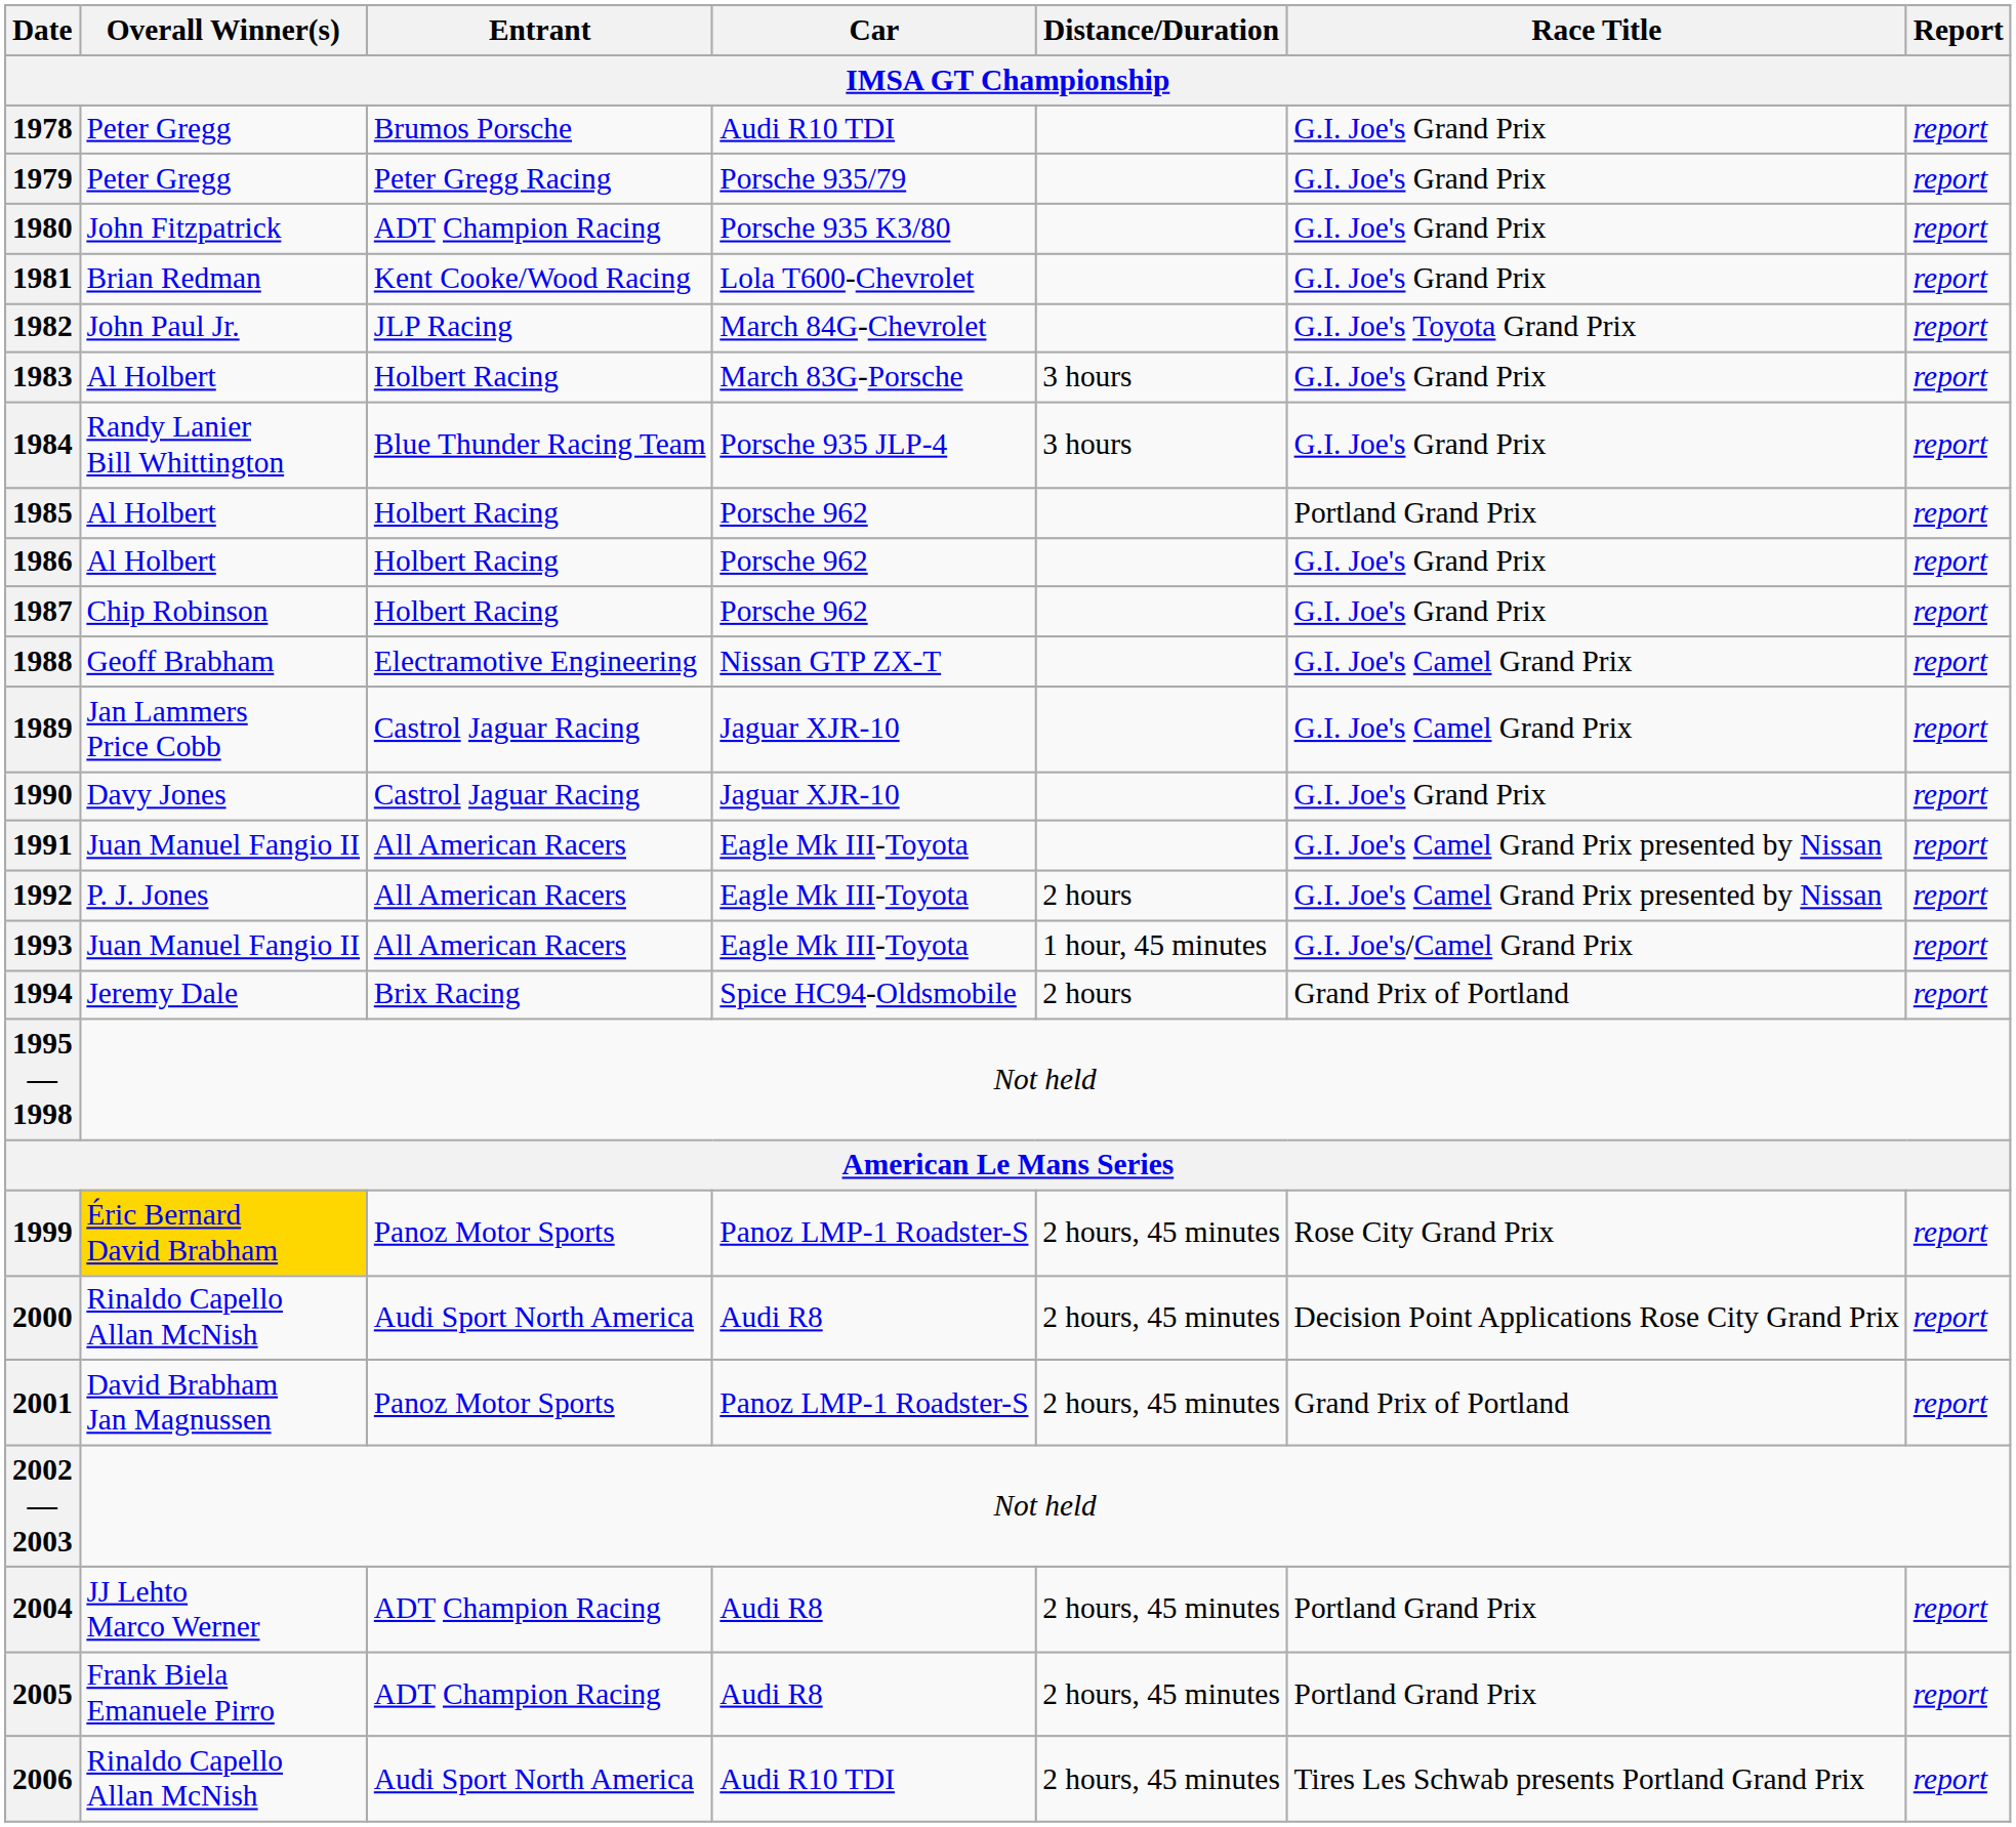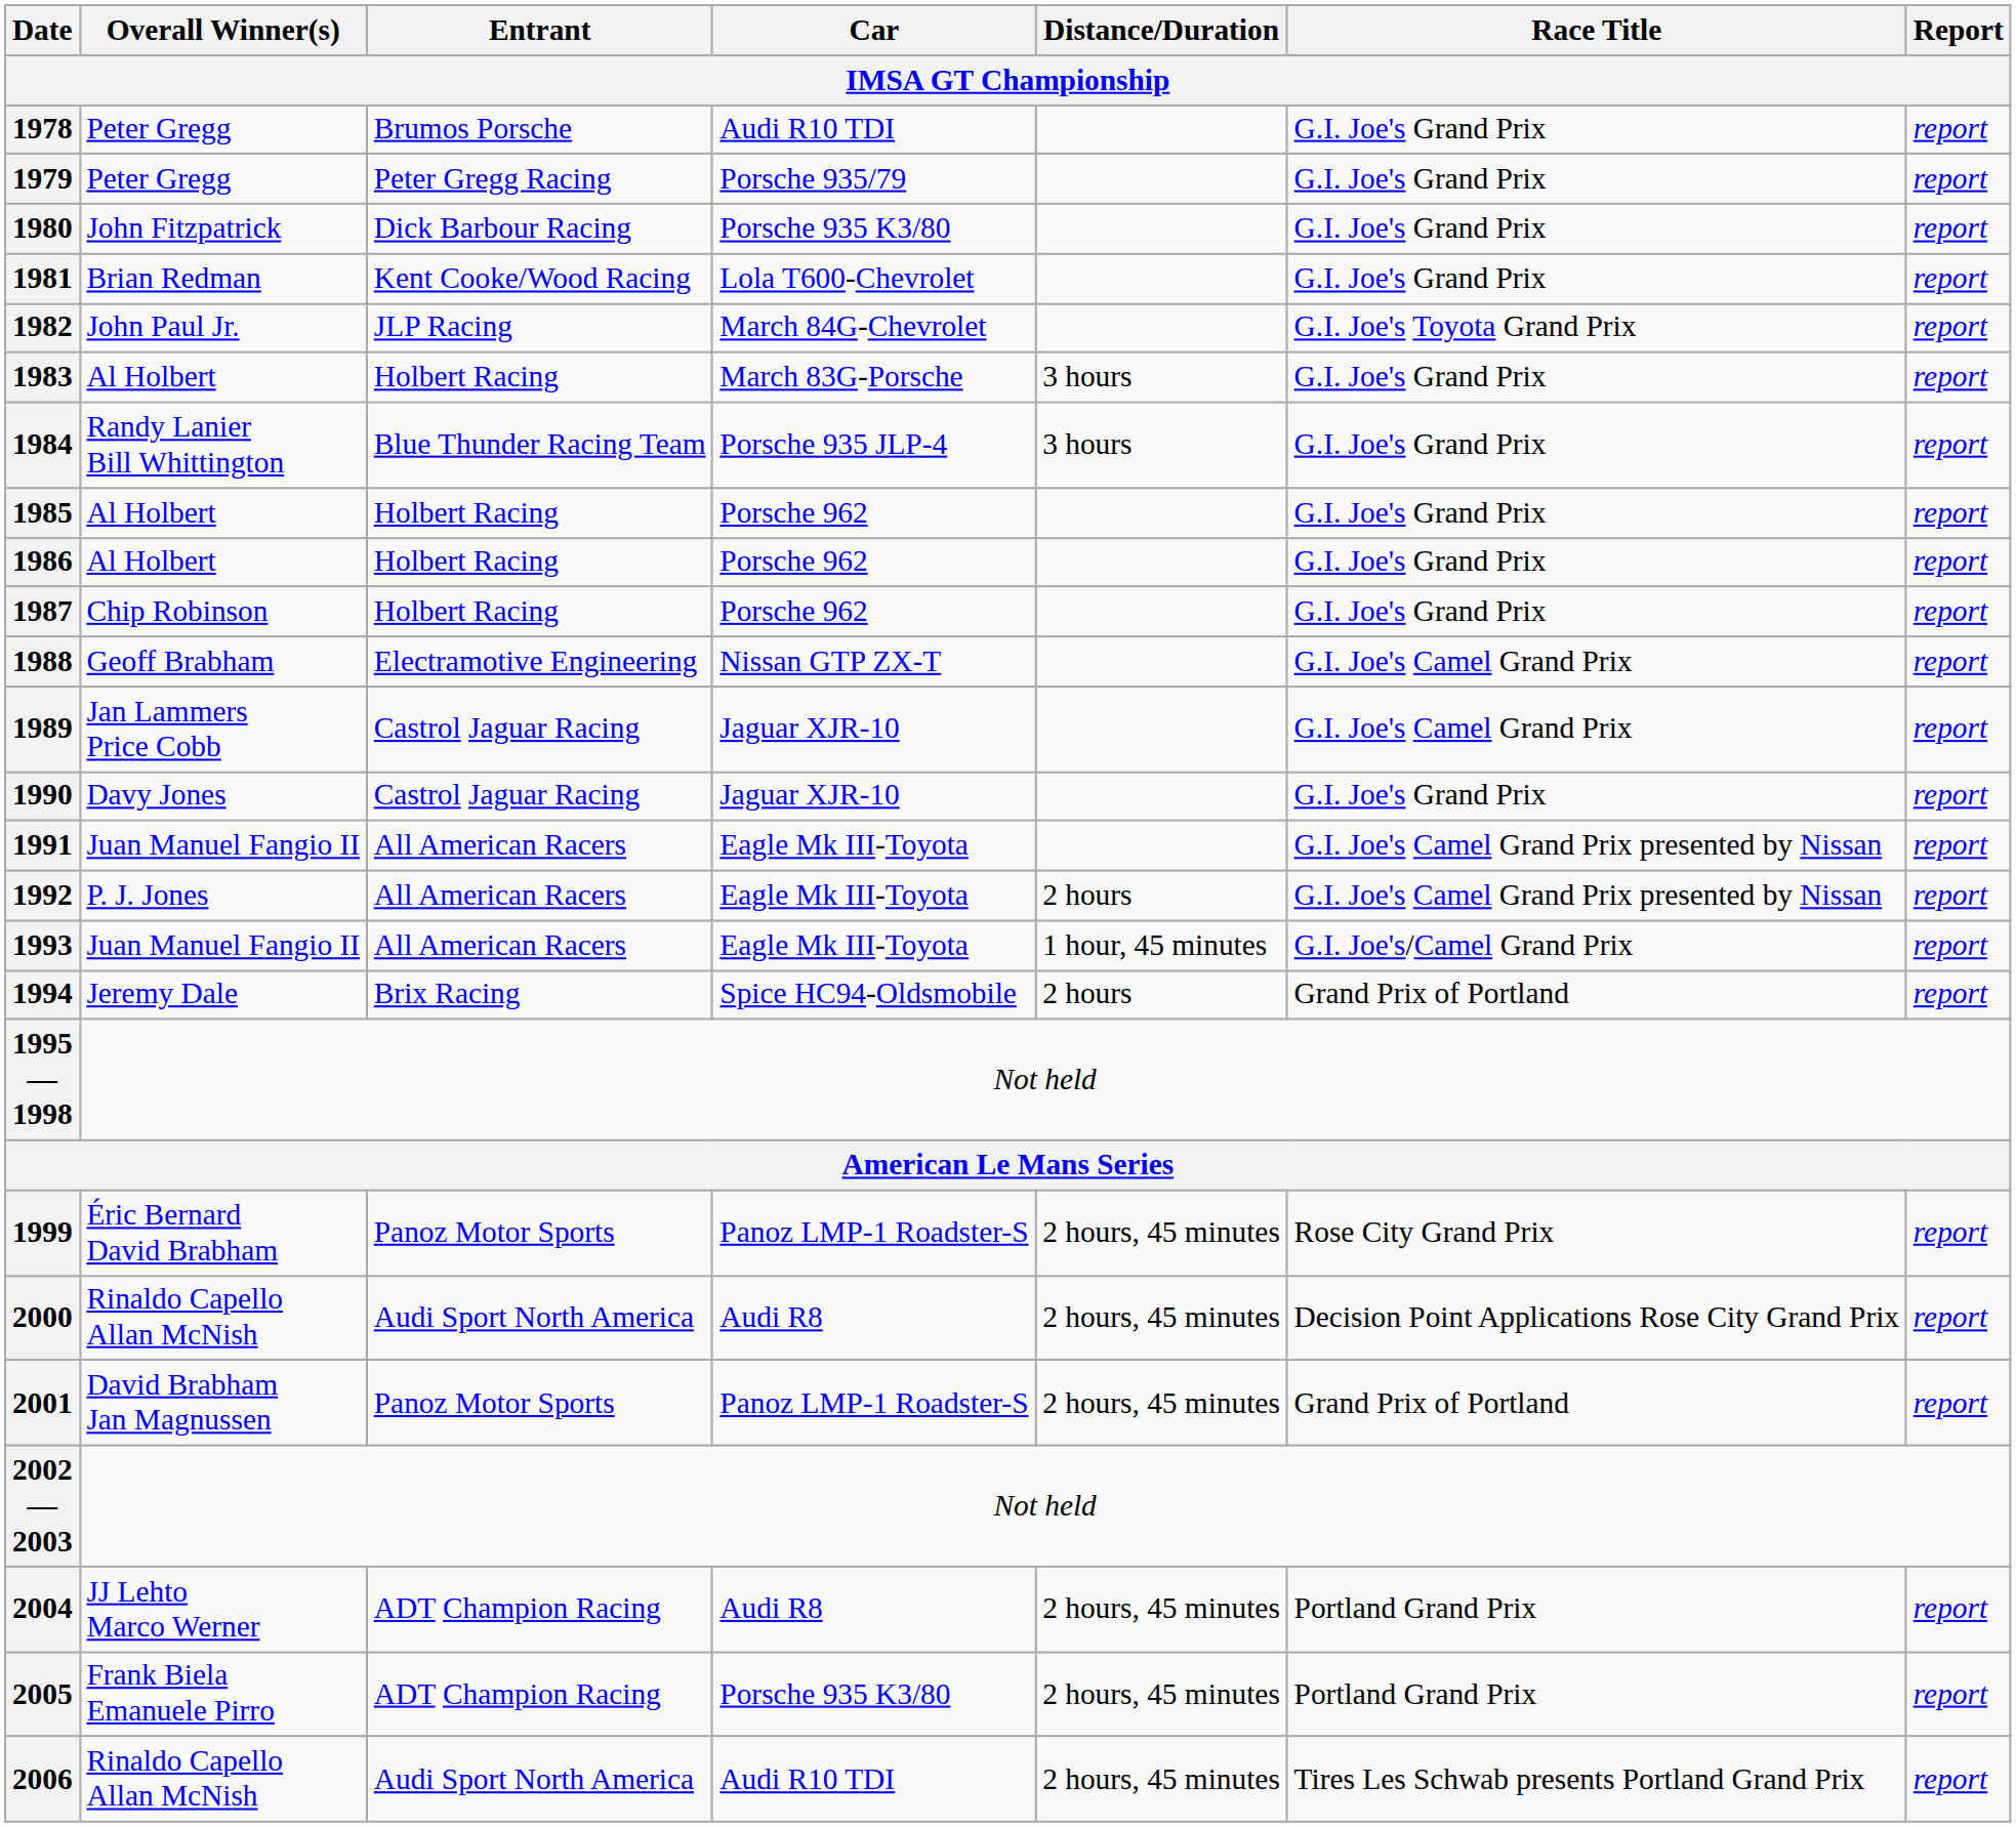1980 | Entrant: ADT Champion Racing -> Dick Barbour Racing
1985 | Race Title: Portland Grand Prix -> G.I. Joe's Grand Prix
1999 | Overall Winner(s): gold background -> no background
2005 | Car: Audi R8 -> Porsche 935 K3/80
